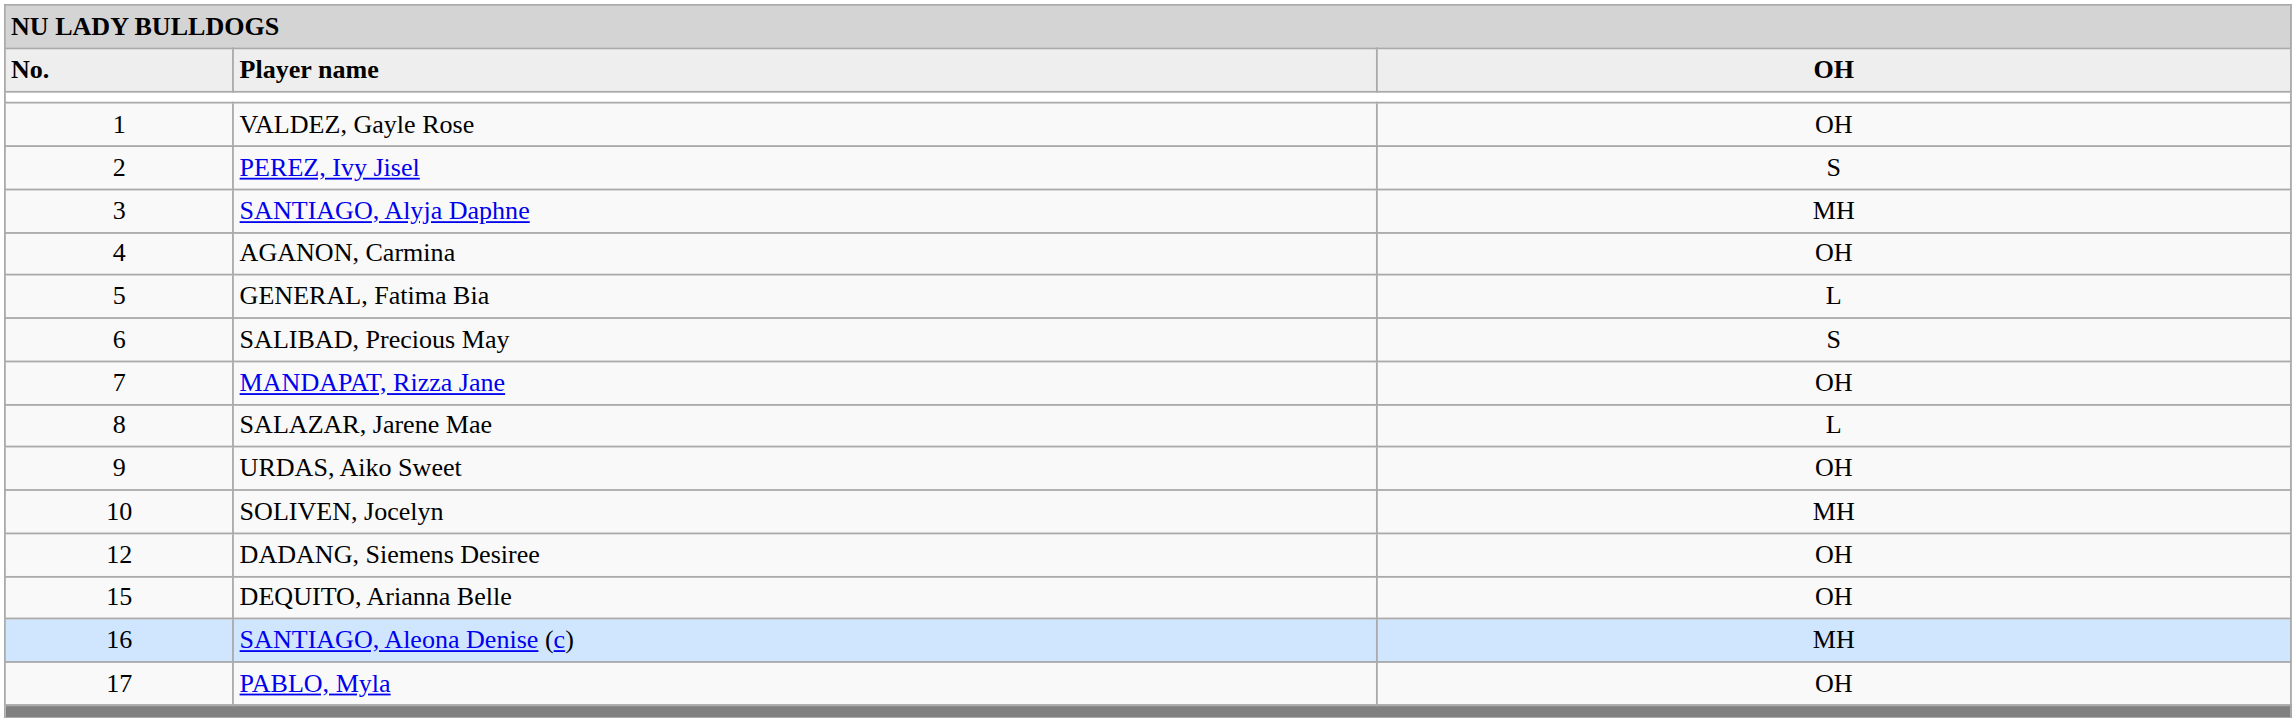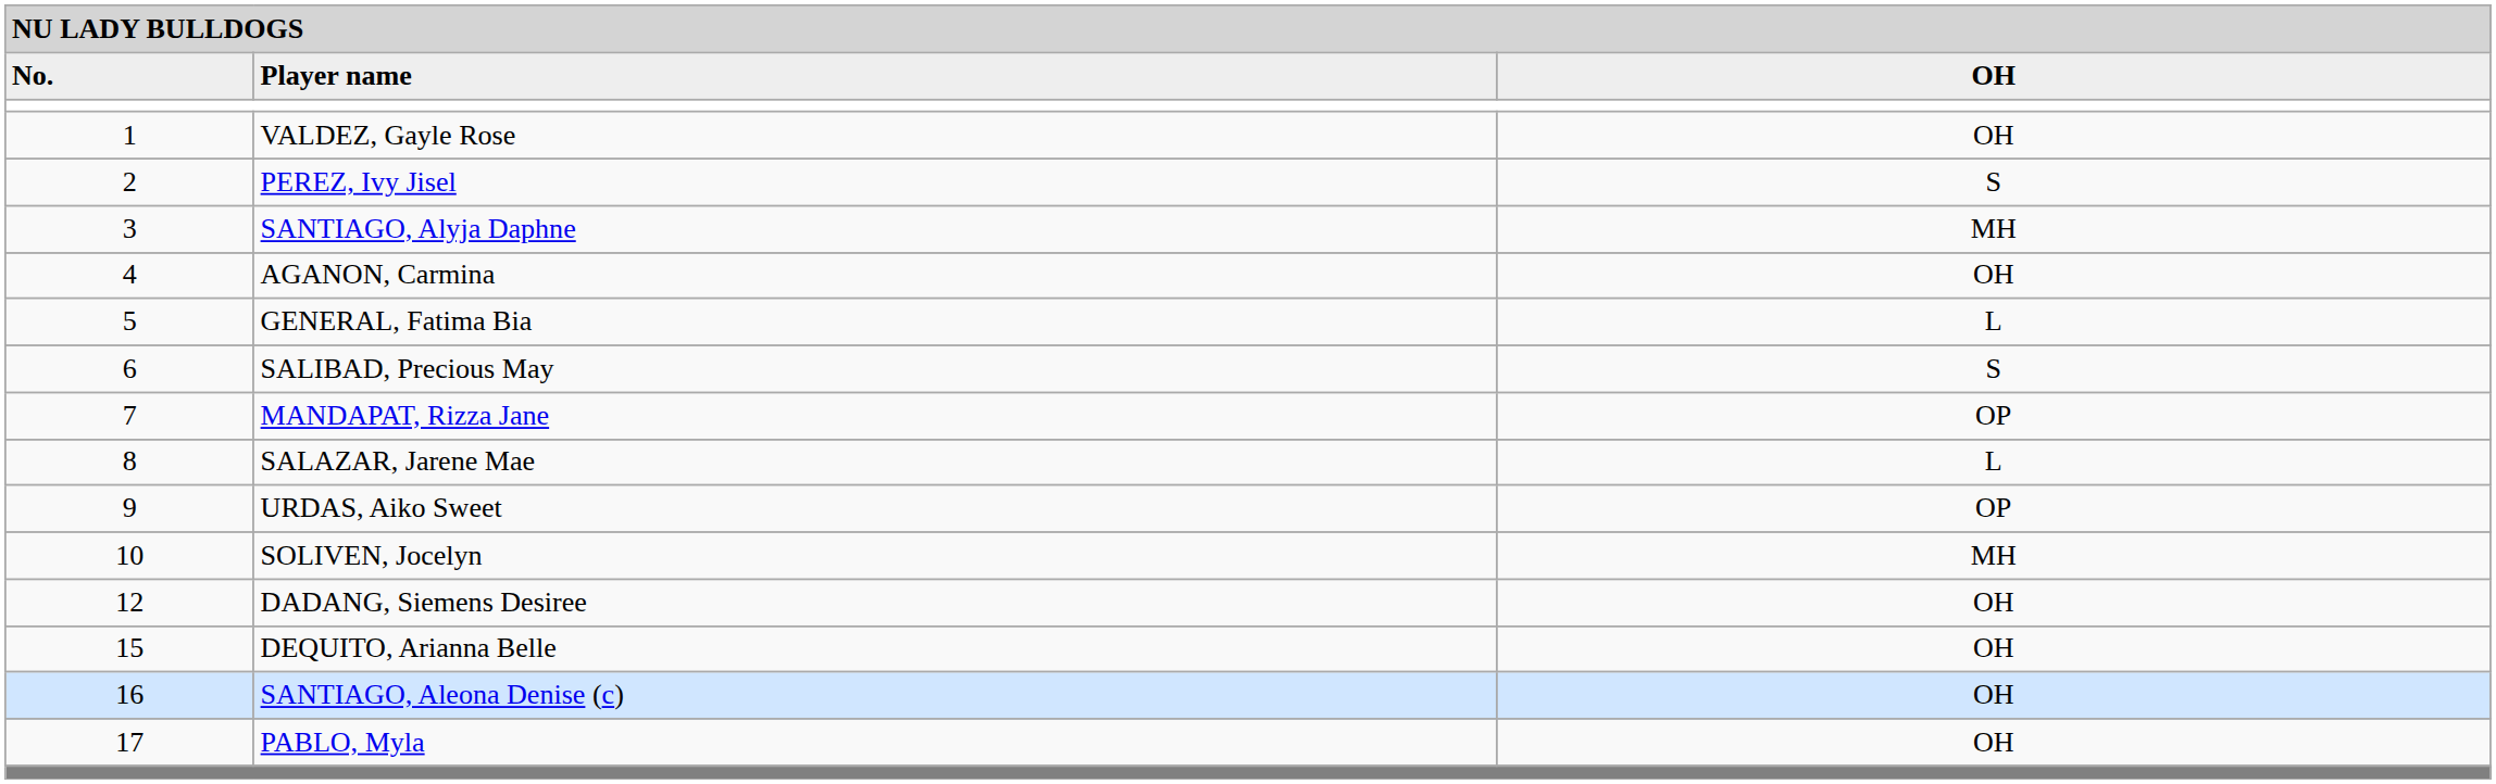MANDAPAT, Rizza Jane | column 3: OH -> OP
URDAS, Aiko Sweet | column 3: OH -> OP
SANTIAGO, Aleona Denise (c) | column 3: MH -> OH
